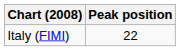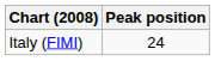Italy (FIMI) | Peak position: 22 -> 24
